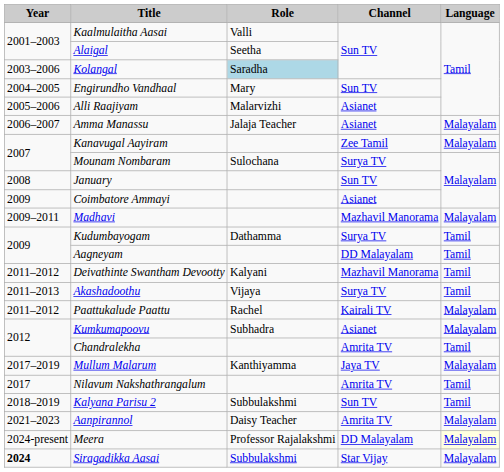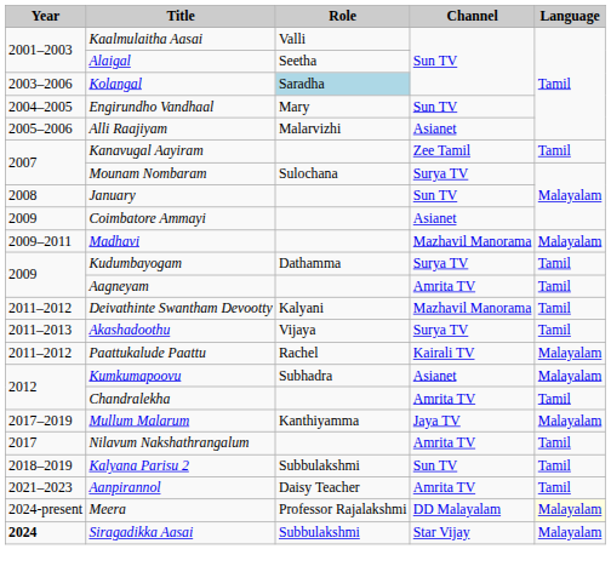- row: 2006–2007 | Amma Manassu | Jalaja Teacher | Asianet | Malayalam
Kanavugal Aayiram | Language: Malayalam -> Tamil
Aagneyam | Channel: DD Malayalam -> Amrita TV
Aanpirannol | Language: Malayalam -> Tamil
